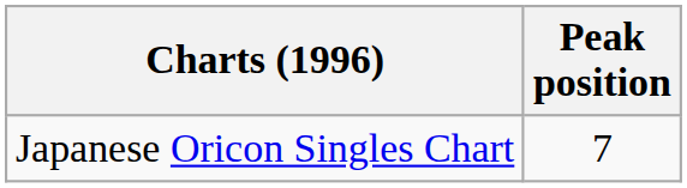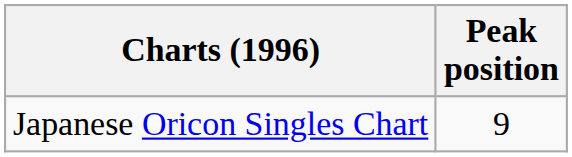Japanese Oricon Singles Chart | Peak position: 7 -> 9
